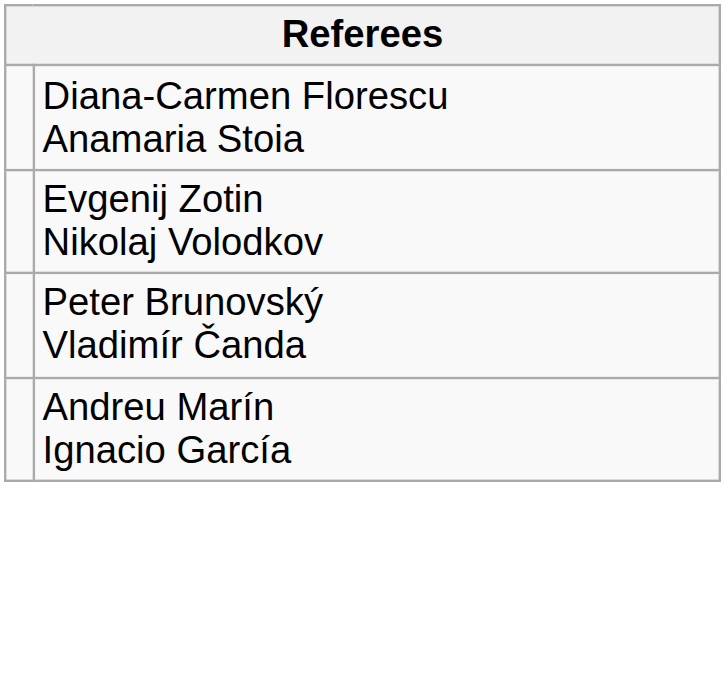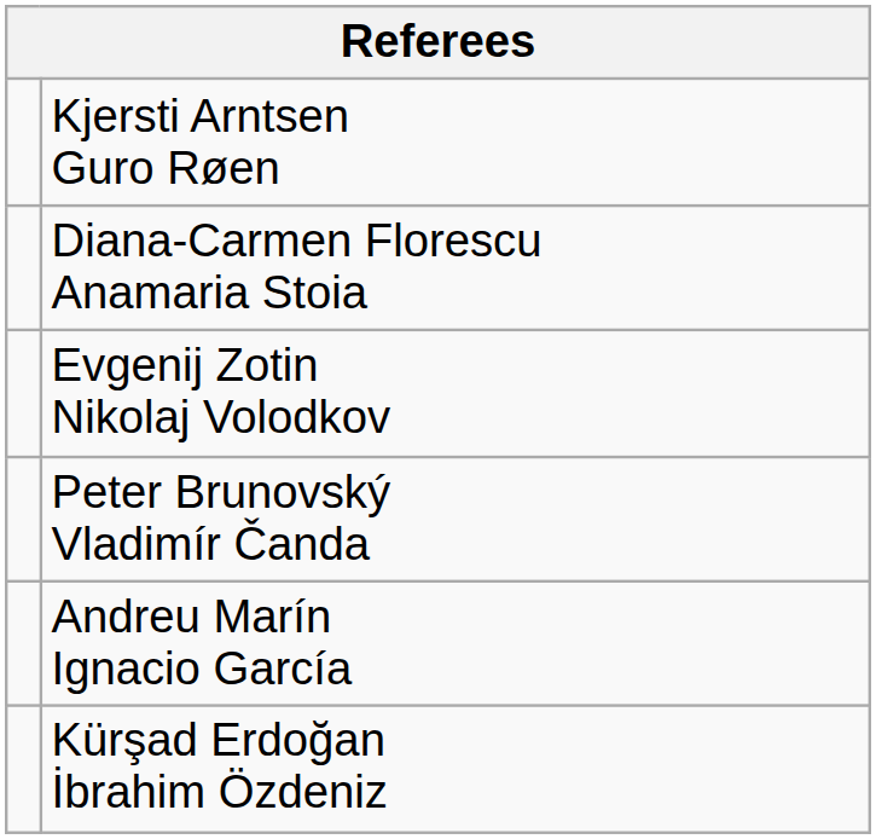+ row: Kjersti Arntsen Guro Røen
+ row: Kürşad Erdoğan İbrahim Özdeniz
